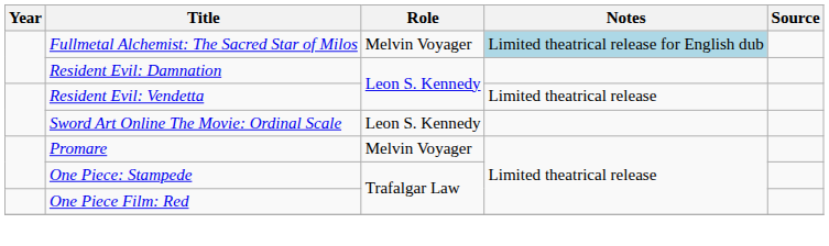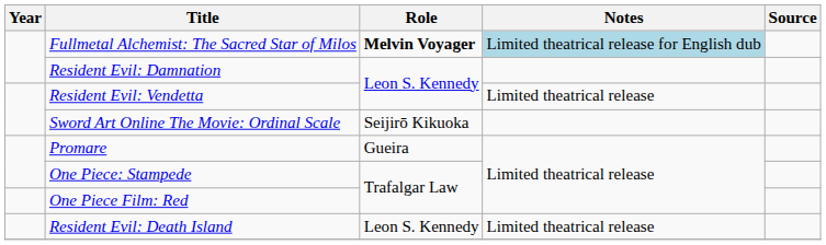Fullmetal Alchemist: The Sacred Star of Milos | Role: normal -> bold
Sword Art Online The Movie: Ordinal Scale | Role: Leon S. Kennedy -> Seijirō Kikuoka
Promare | Role: Melvin Voyager -> Gueira
+ row: Resident Evil: Death Island | Leon S. Kennedy | Limited theatrical release
